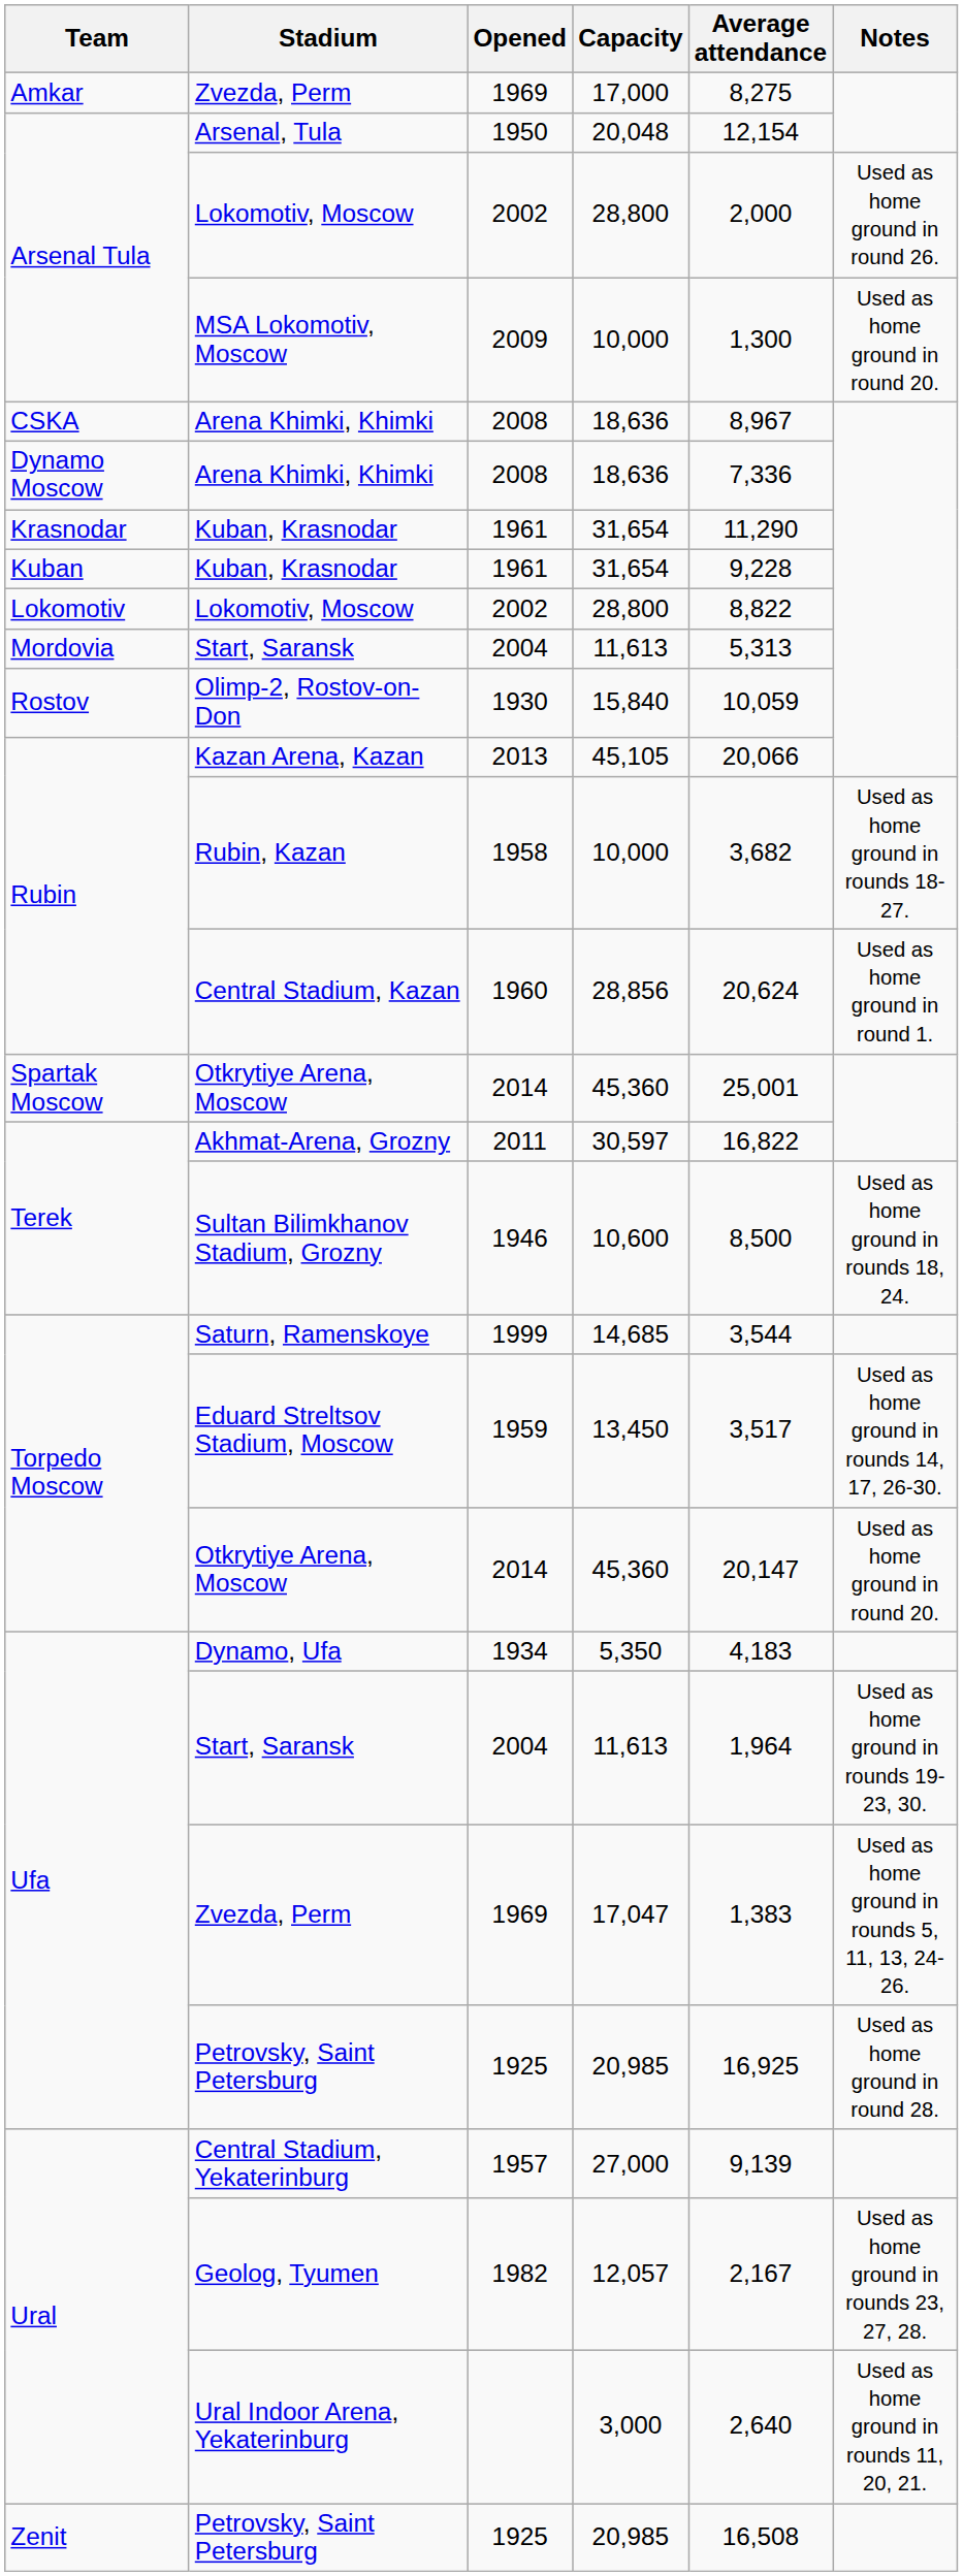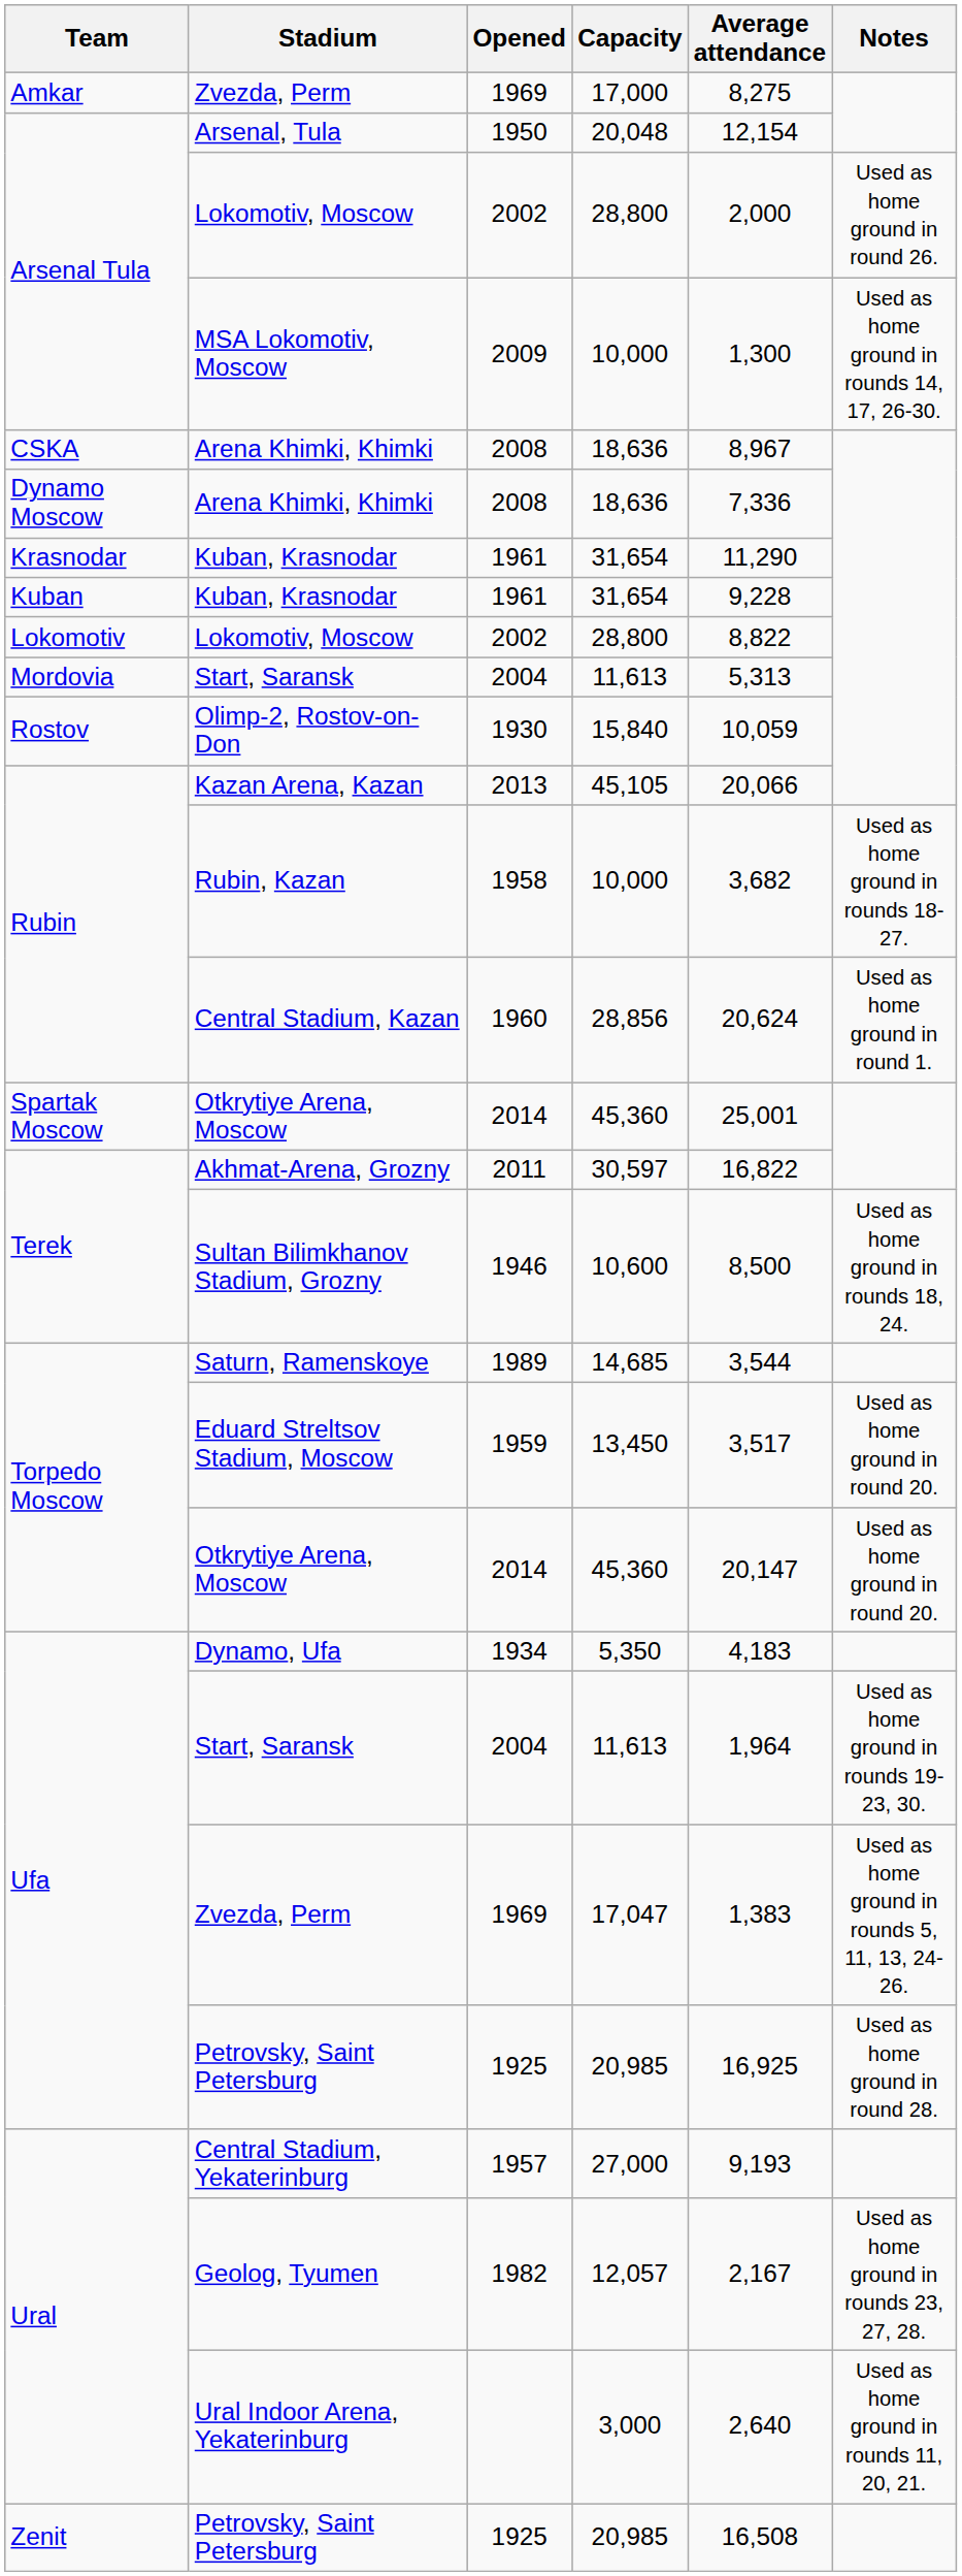MSA Lokomotiv, Moscow | Notes: Used as home ground in round 20. -> Used as home ground in rounds 14, 17, 26-30.
Saturn, Ramenskoye | Opened: 1999 -> 1989
Eduard Streltsov Stadium, Moscow | Notes: Used as home ground in rounds 14, 17, 26-30. -> Used as home ground in round 20.
Central Stadium, Yekaterinburg | Average attendance: 9,139 -> 9,193
